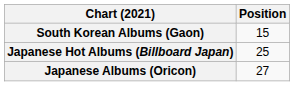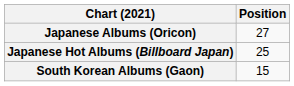rows swapped: Japanese Albums (Oricon) <-> South Korean Albums (Gaon)
